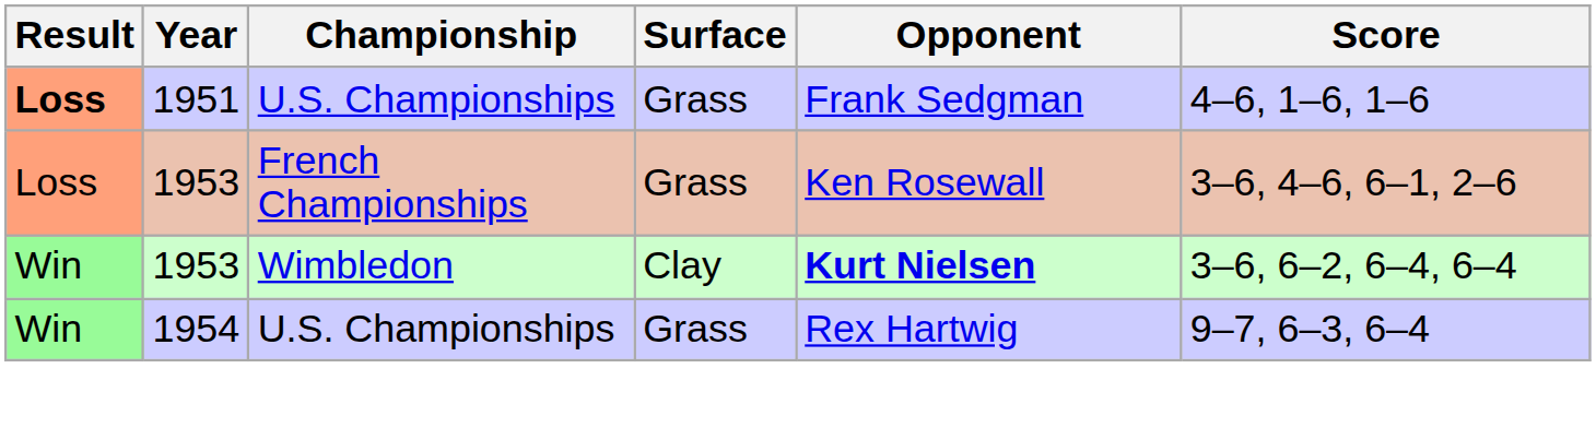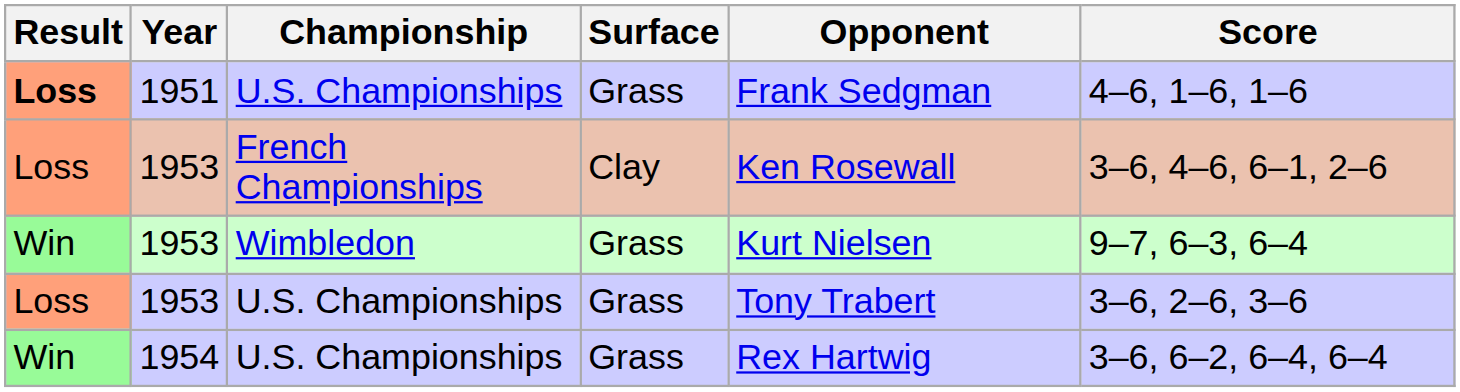1953 / French Championships | Surface: Grass -> Clay
1953 / Wimbledon | Surface: Clay -> Grass
1953 / Wimbledon | Opponent: bold -> normal
1953 / Wimbledon | Score: 3–6, 6–2, 6–4, 6–4 -> 9–7, 6–3, 6–4
+ row: Loss | 1953 | U.S. Championships | Grass | Tony Trabert | 3–6, 2–6, 3–6
1954 | Score: 9–7, 6–3, 6–4 -> 3–6, 6–2, 6–4, 6–4
